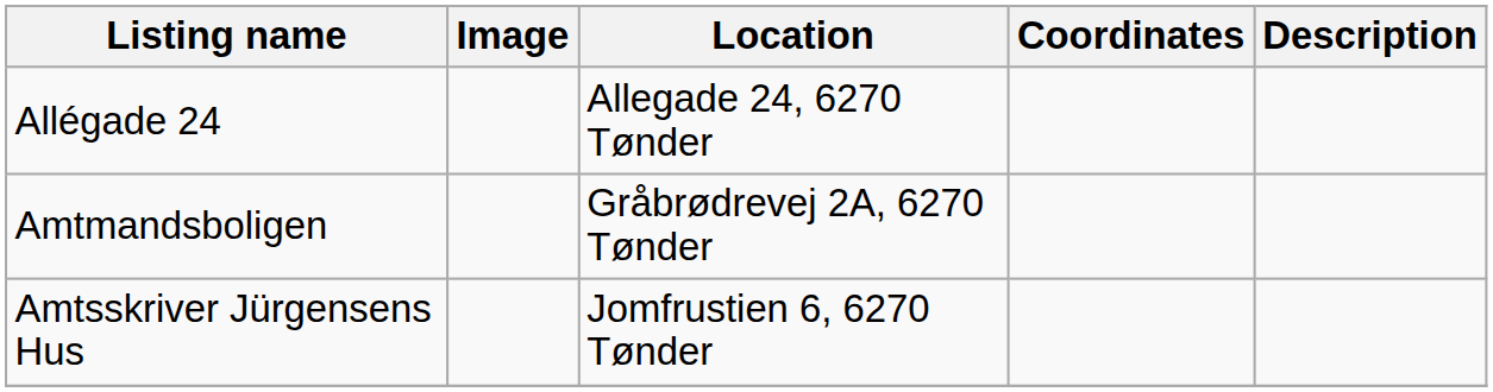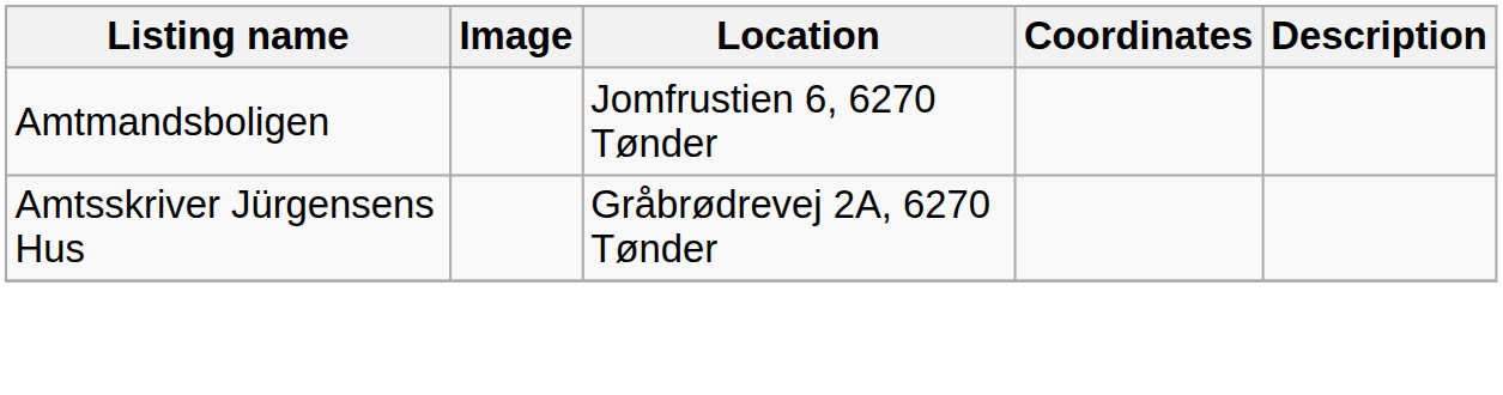- row: Allégade 24 | Allegade 24, 6270 Tønder
Amtmandsboligen | Location: Gråbrødrevej 2A, 6270 Tønder -> Jomfrustien 6, 6270 Tønder
Amtsskriver Jürgensens Hus | Location: Jomfrustien 6, 6270 Tønder -> Gråbrødrevej 2A, 6270 Tønder
